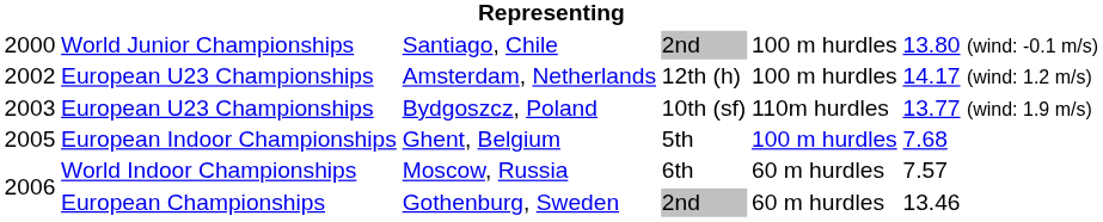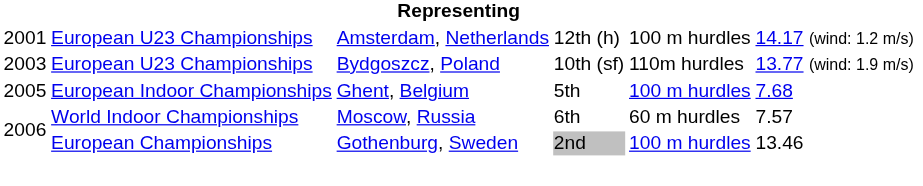- row: 2000 | World Junior Championships | Santiago, Chile | 2nd | 100 m hurdles | 13.80 (wind: -0.1 m/s)
Amsterdam, Netherlands | column 1: 2002 -> 2001
Gothenburg, Sweden | column 5: 60 m hurdles -> 100 m hurdles
